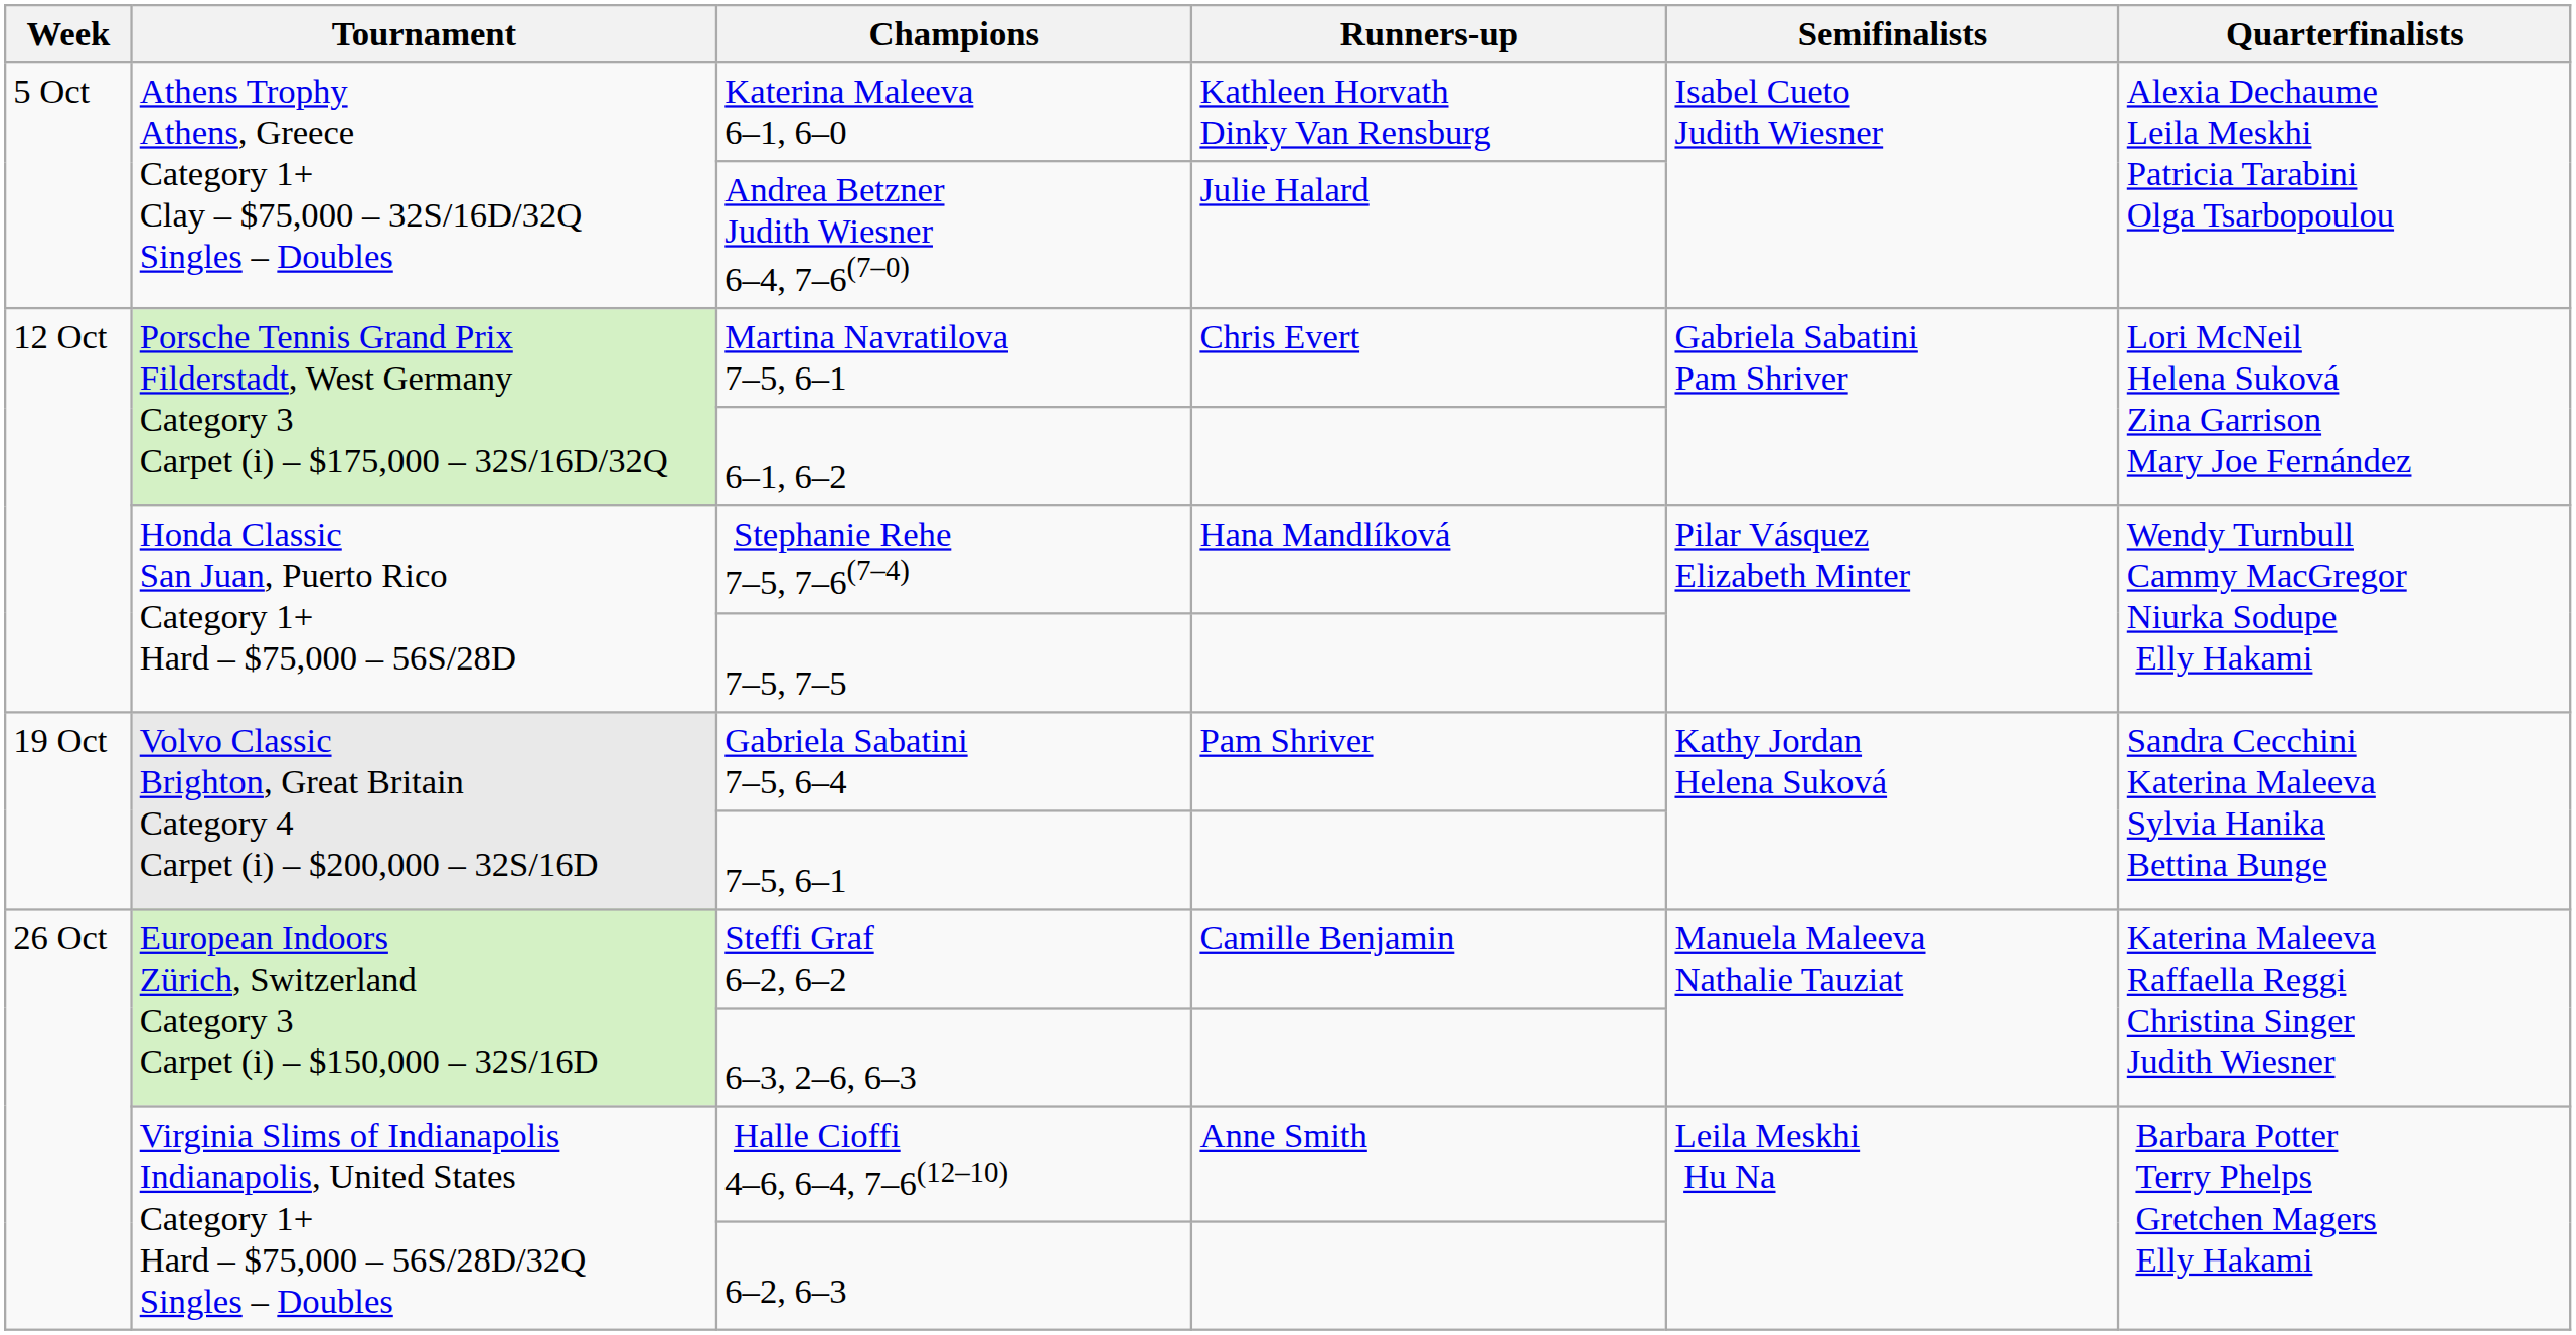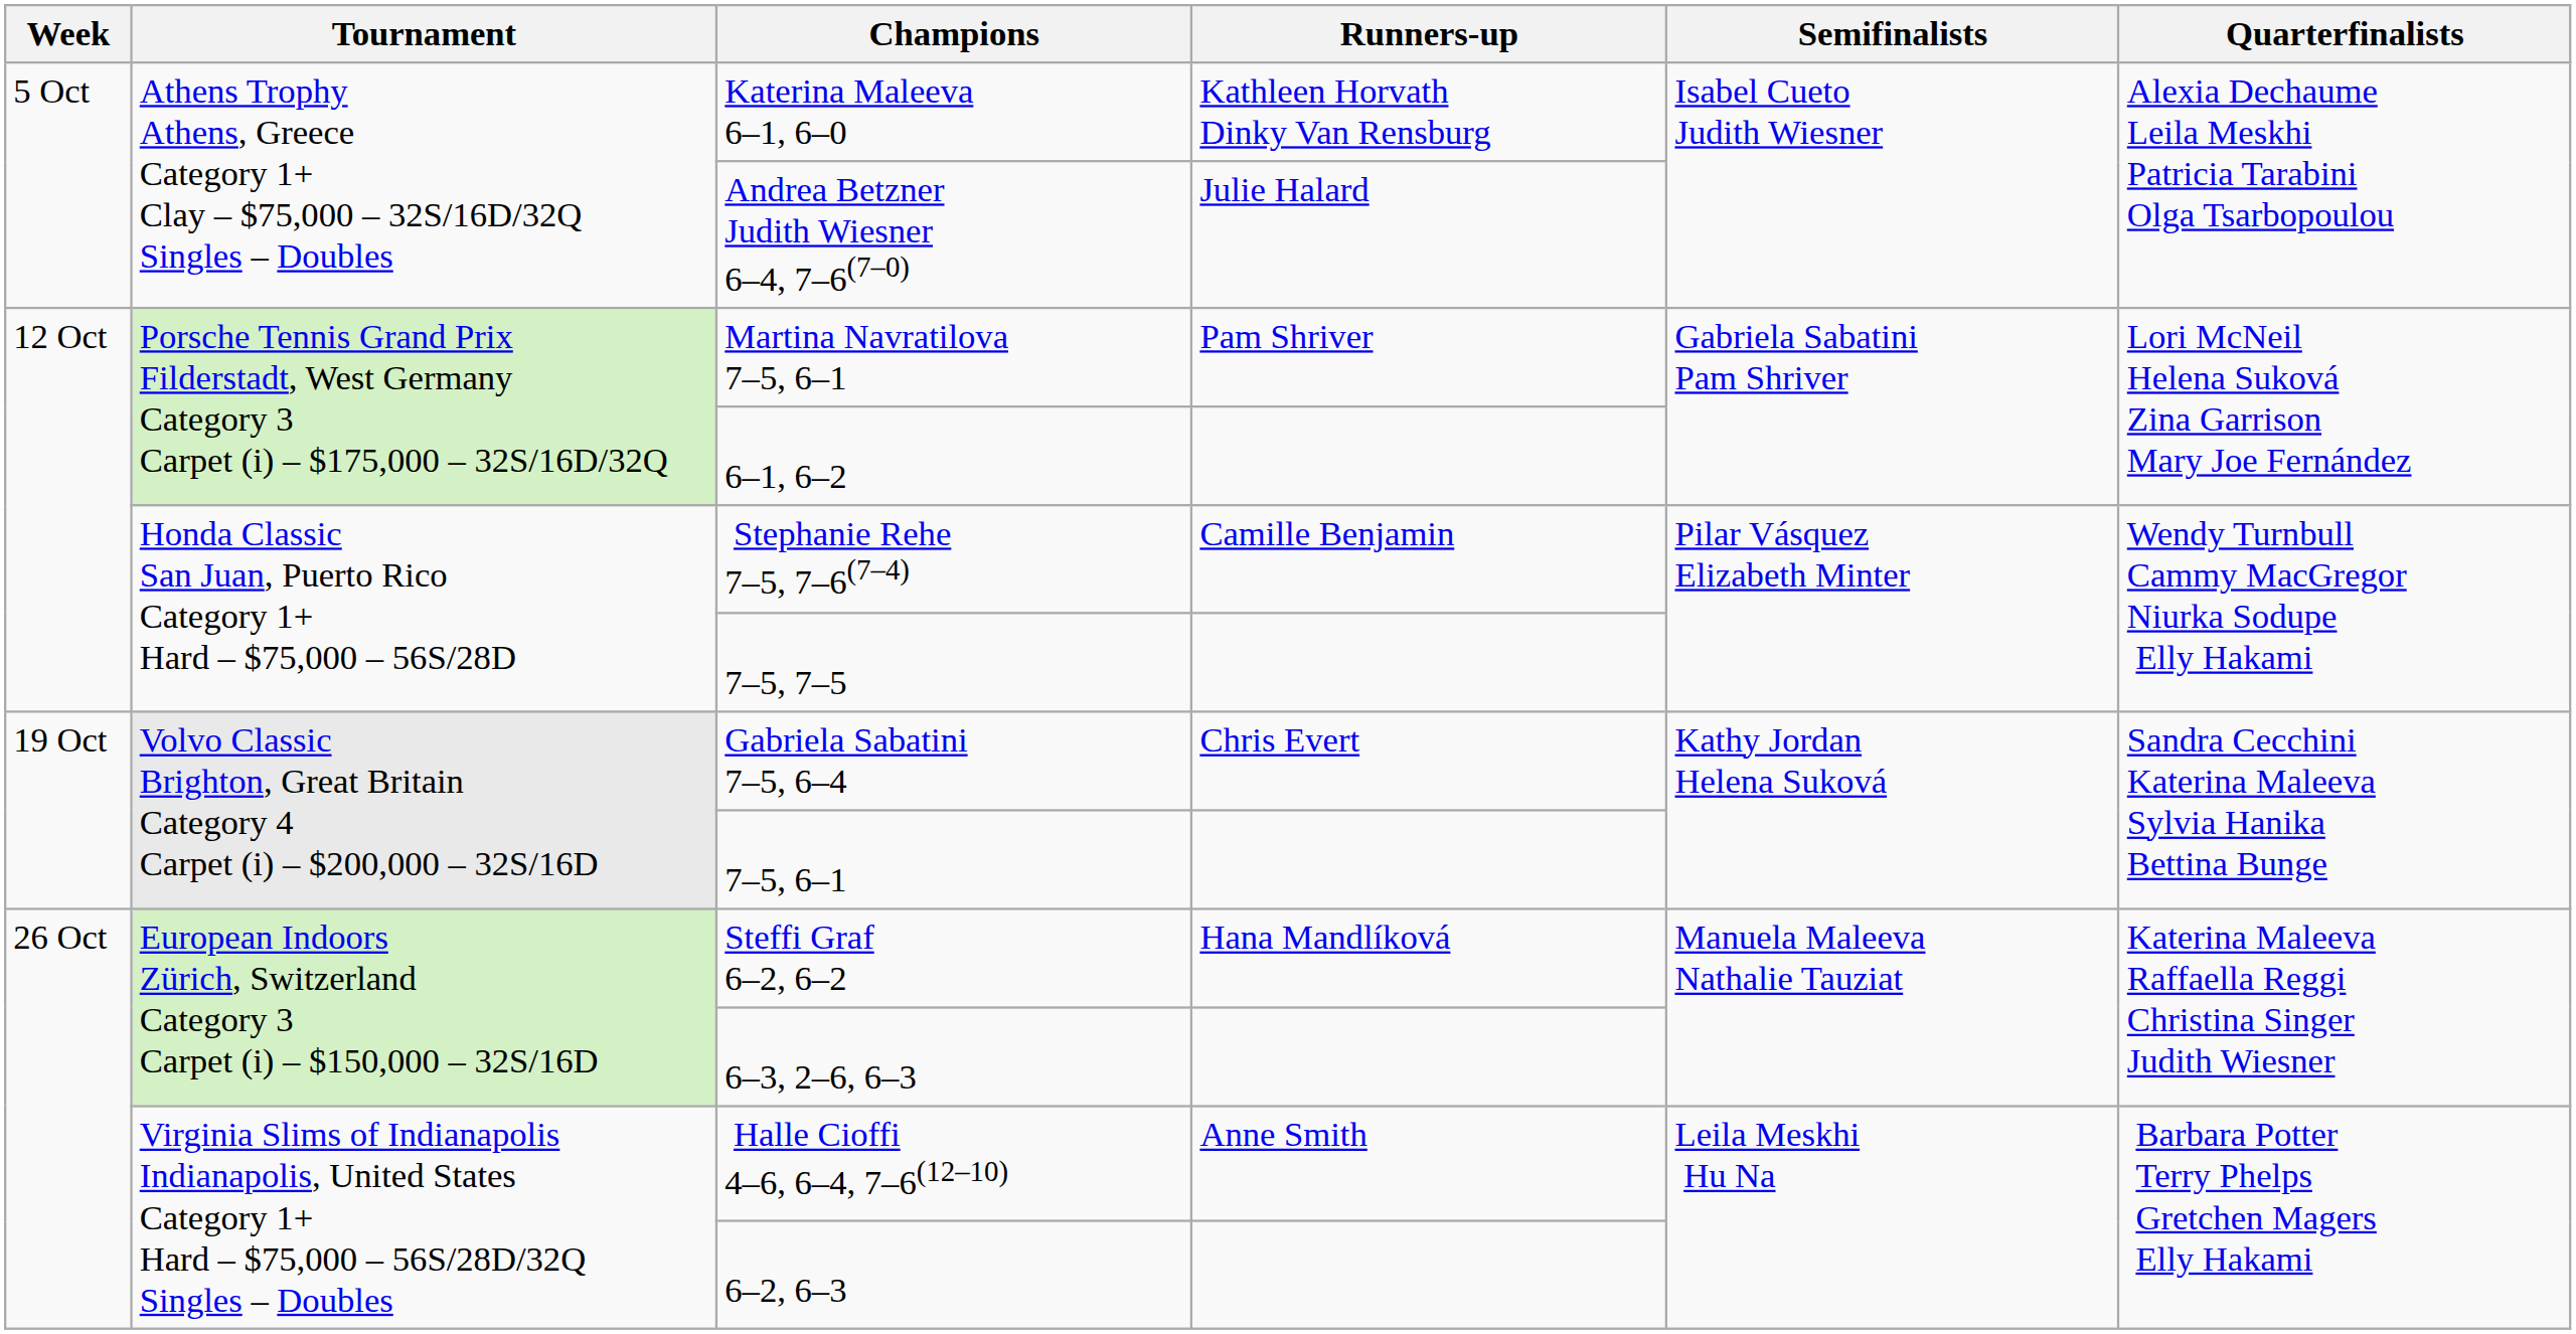Martina Navratilova 7–5, 6–1 | Runners-up: Chris Evert -> Pam Shriver
Stephanie Rehe 7–5, 7–6(7–4) | Runners-up: Hana Mandlíková -> Camille Benjamin
Gabriela Sabatini 7–5, 6–4 | Runners-up: Pam Shriver -> Chris Evert
Steffi Graf 6–2, 6–2 | Runners-up: Camille Benjamin -> Hana Mandlíková
